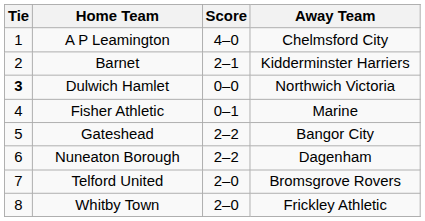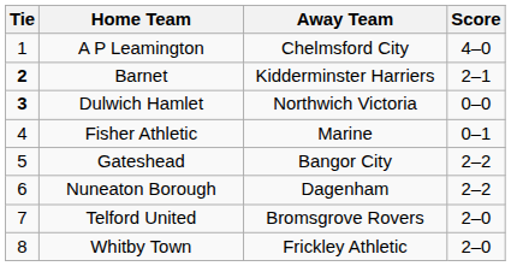columns swapped: Score <-> Away Team
Barnet | Tie: normal -> bold
